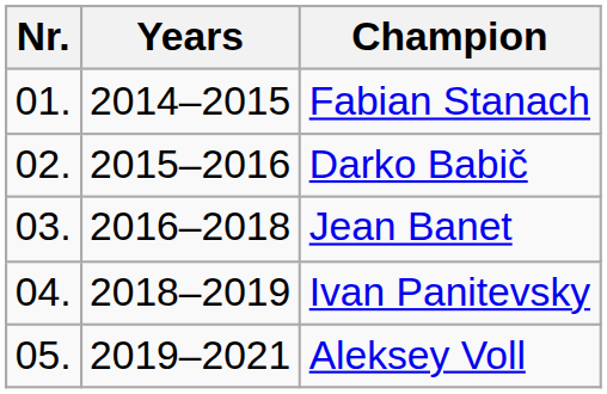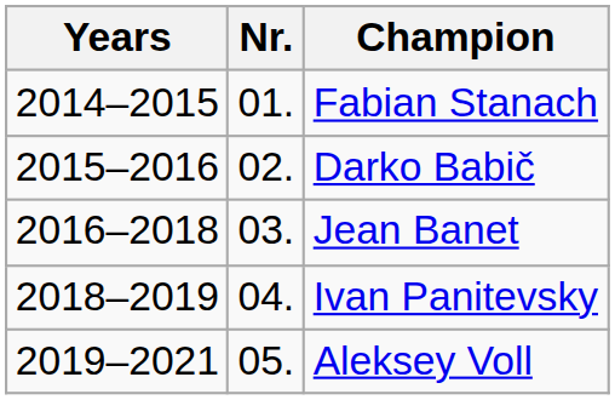columns swapped: Nr. <-> Years
